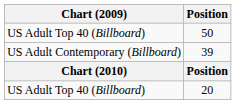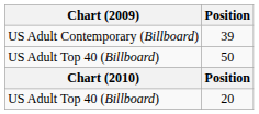rows swapped: 39 <-> 50
